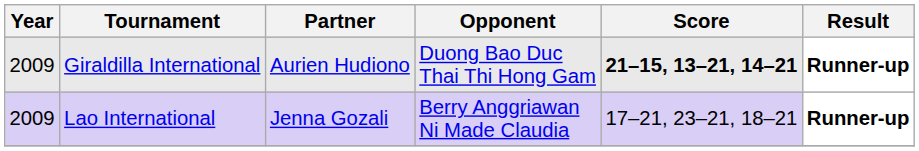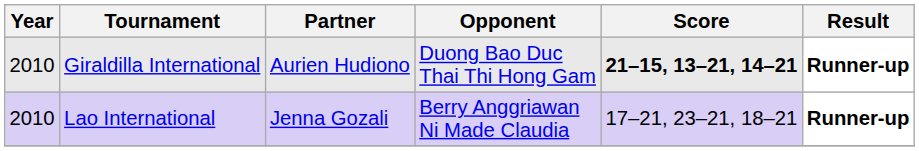Giraldilla International | Year: 2009 -> 2010
Lao International | Year: 2009 -> 2010
